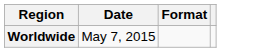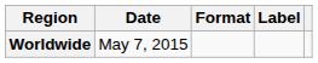+ column: Label
